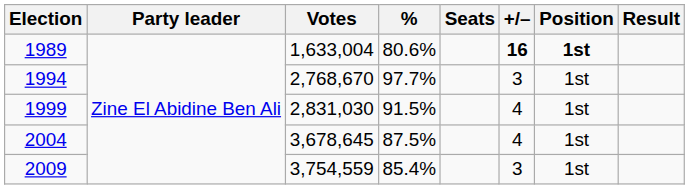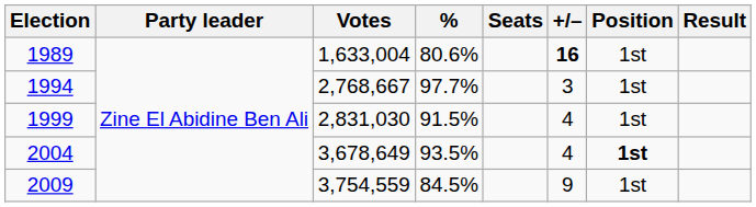1989 | Position: bold -> normal
1994 | Votes: 2,768,670 -> 2,768,667
2004 | Votes: 3,678,645 -> 3,678,649
2004 | %: 87.5% -> 93.5%
2004 | Position: normal -> bold
2009 | %: 85.4% -> 84.5%
2009 | +/–: 3 -> 9
